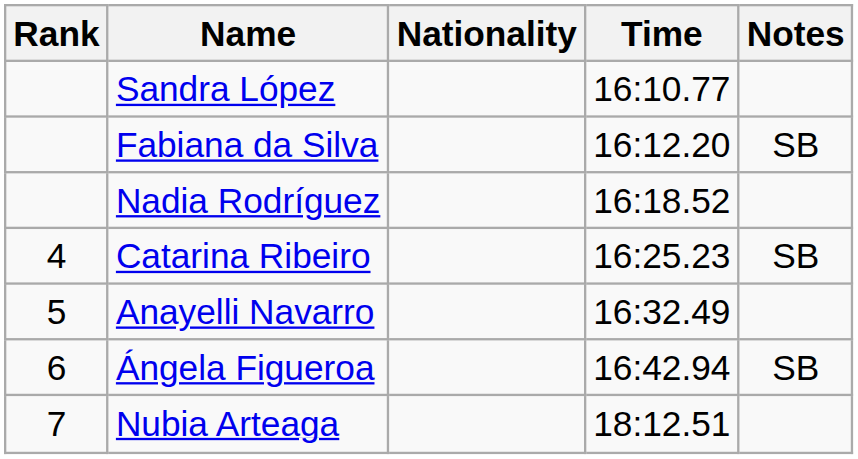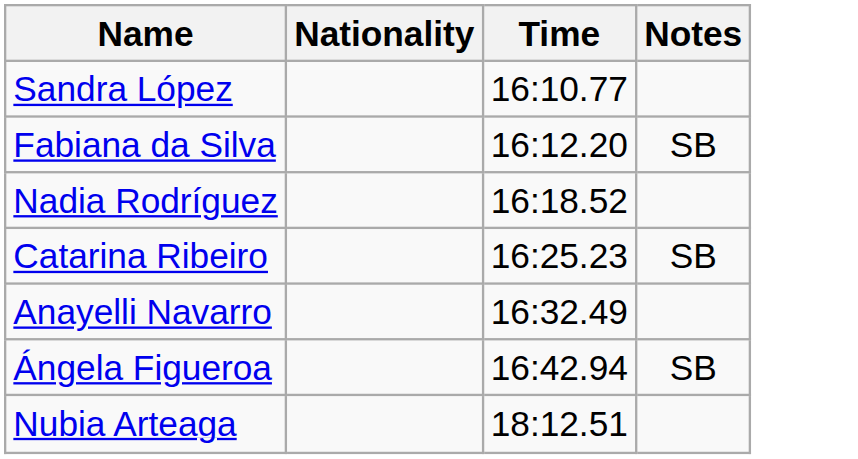- column: Rank | 4 | 5 | 6 | 7
